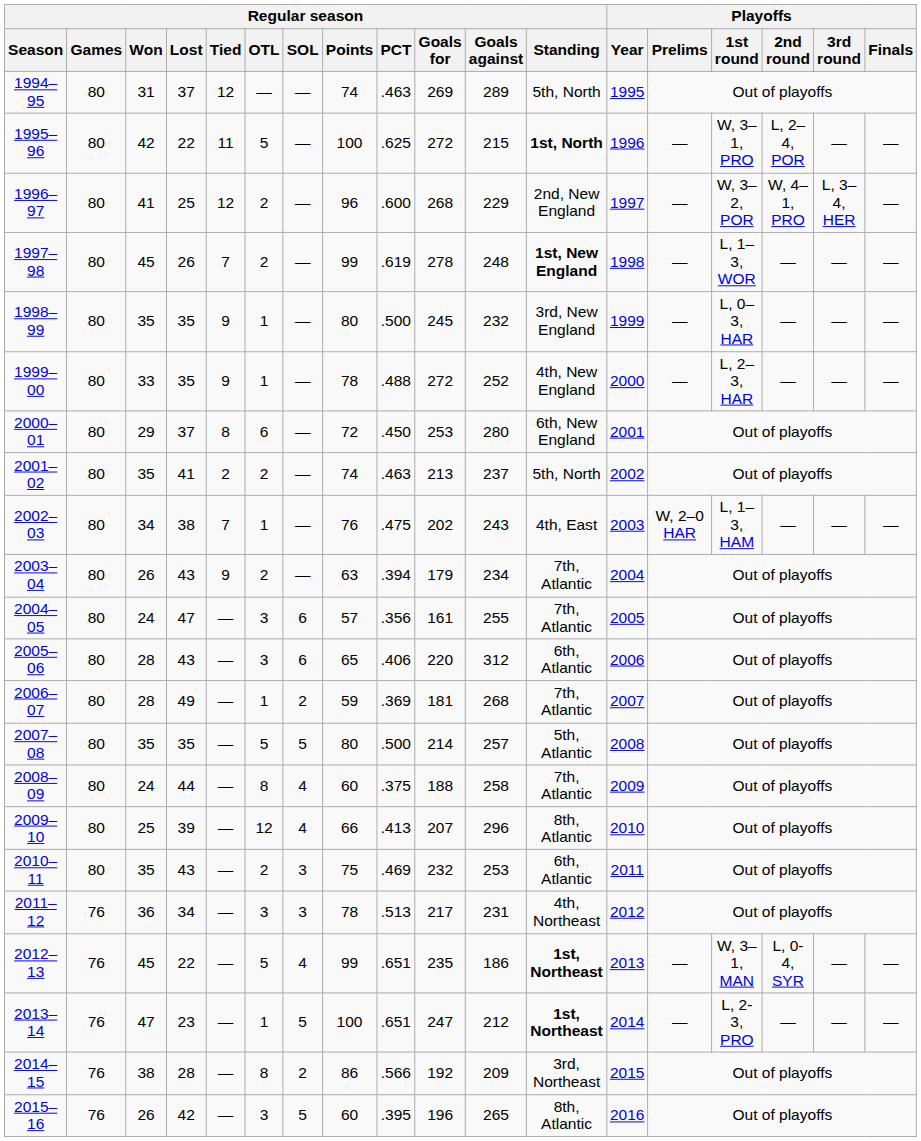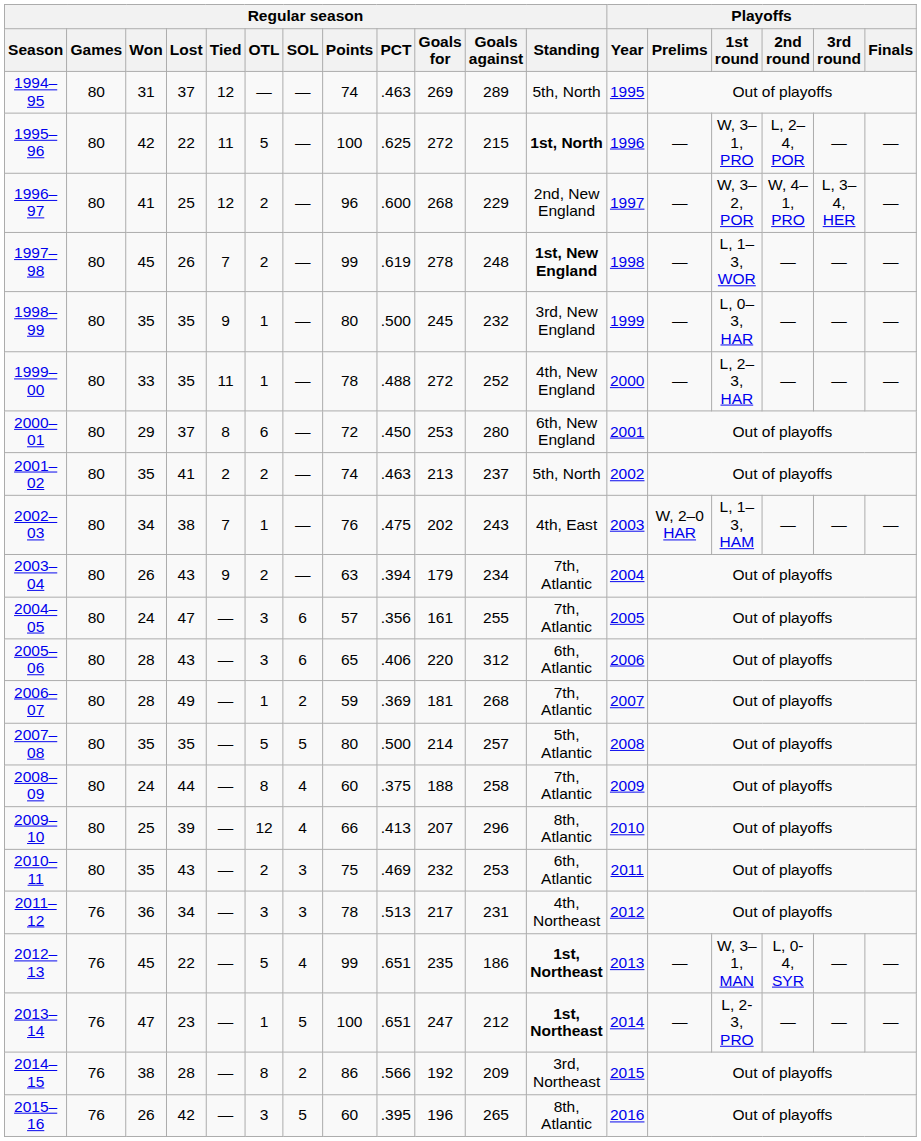1999–00 | Regular season / Tied: 9 -> 11
